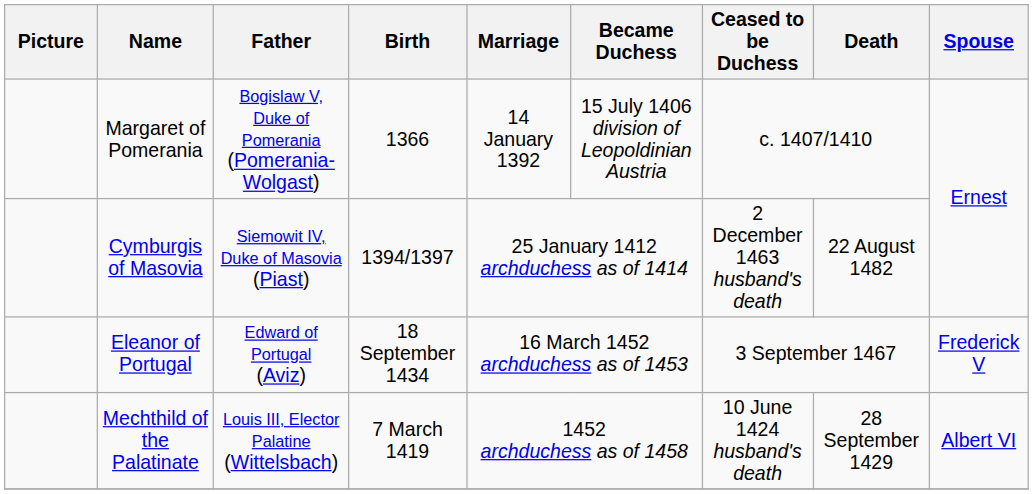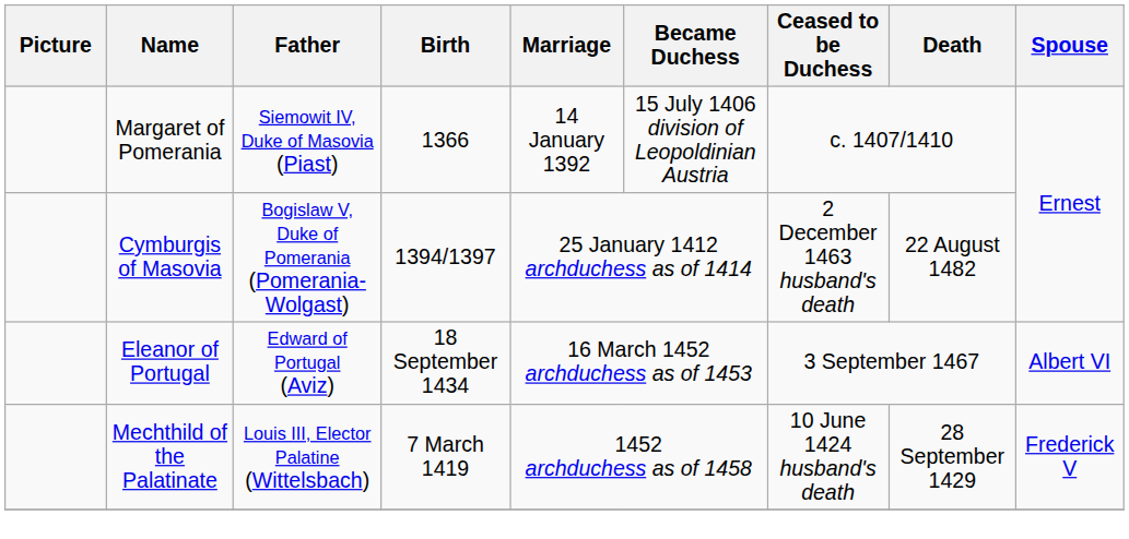Margaret of Pomerania | Father: Bogislaw V, Duke of Pomerania (Pomerania-Wolgast) -> Siemowit IV, Duke of Masovia (Piast)
Cymburgis of Masovia | Father: Siemowit IV, Duke of Masovia (Piast) -> Bogislaw V, Duke of Pomerania (Pomerania-Wolgast)
Eleanor of Portugal | Spouse: Frederick V -> Albert VI
Mechthild of the Palatinate | Spouse: Albert VI -> Frederick V
